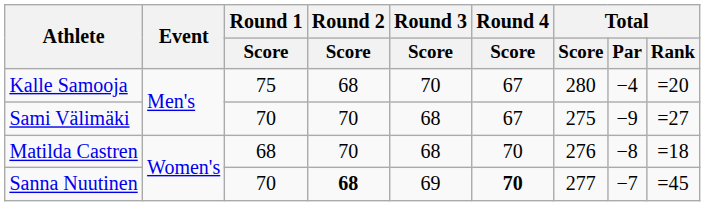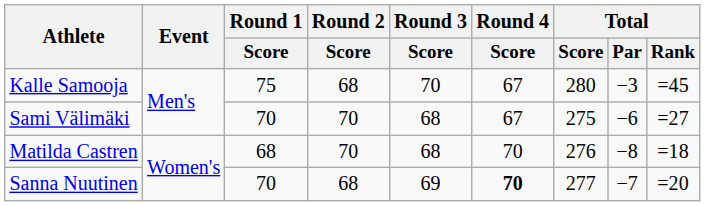Kalle Samooja | Total / Par: −4 -> −3
Kalle Samooja | Total / Rank: =20 -> =45
Sami Välimäki | Total / Par: −9 -> −6
Sanna Nuutinen | Round 2 / Score: bold -> normal
Sanna Nuutinen | Total / Rank: =45 -> =20
